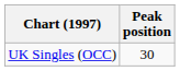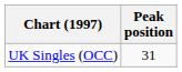UK Singles (OCC) | Peak position: 30 -> 31
